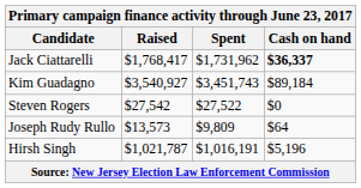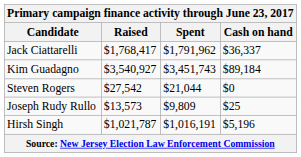Jack Ciattarelli | Spent: $1,731,962 -> $1,791,962
Jack Ciattarelli | Cash on hand: bold -> normal
Steven Rogers | Spent: $27,522 -> $21,044
Joseph Rudy Rullo | Cash on hand: $64 -> $25
